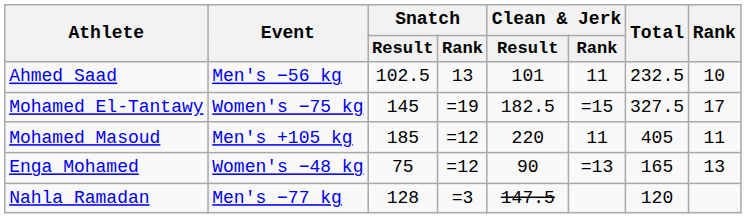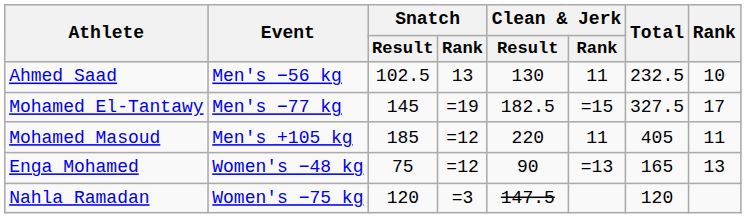Ahmed Saad | Clean & Jerk / Result: 101 -> 130
Mohamed El-Tantawy | Event: Women's −75 kg -> Men's −77 kg
Nahla Ramadan | Event: Men's −77 kg -> Women's −75 kg
Nahla Ramadan | Snatch / Result: 128 -> 120
